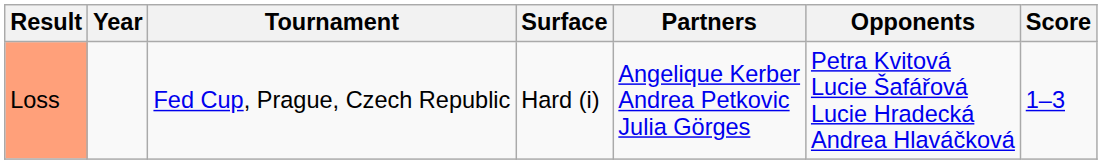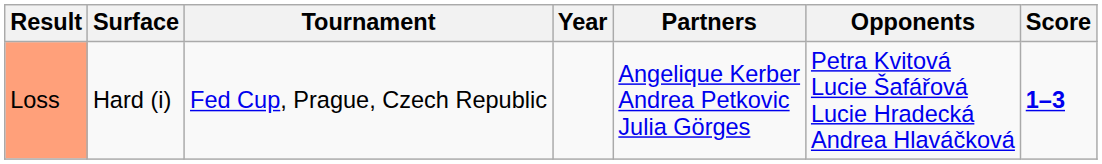columns swapped: Year <-> Surface
Loss | Score: normal -> bold
